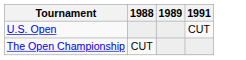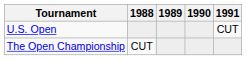+ column: 1990
